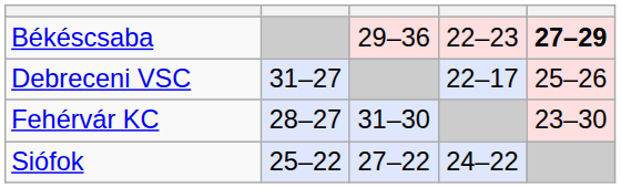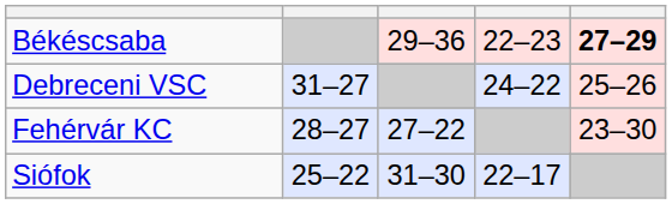Debreceni VSC | column 4: 22–17 -> 24–22
Fehérvár KC | column 3: 31–30 -> 27–22
Siófok | column 3: 27–22 -> 31–30
Siófok | column 4: 24–22 -> 22–17
